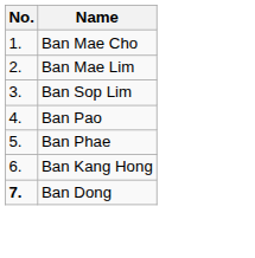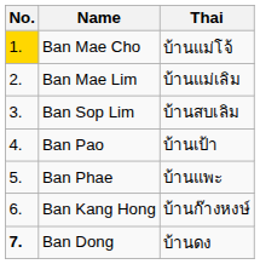+ column: Thai | บ้านแม่โจ้ | บ้านแม่เลิม | บ้านสบเลิม | บ้านเป้า | บ้านแพะ | บ้านก๊างหงษ์ | บ้านดง
Ban Mae Cho | No.: no background -> gold background
